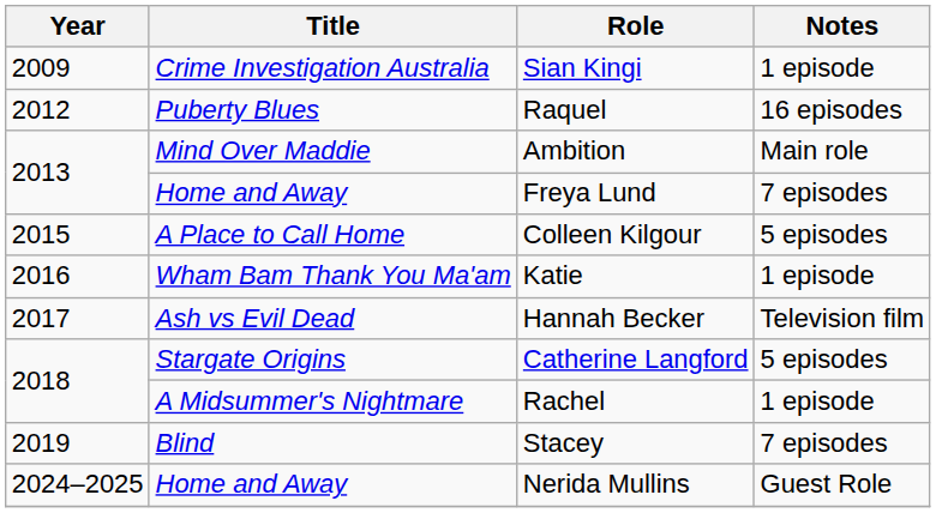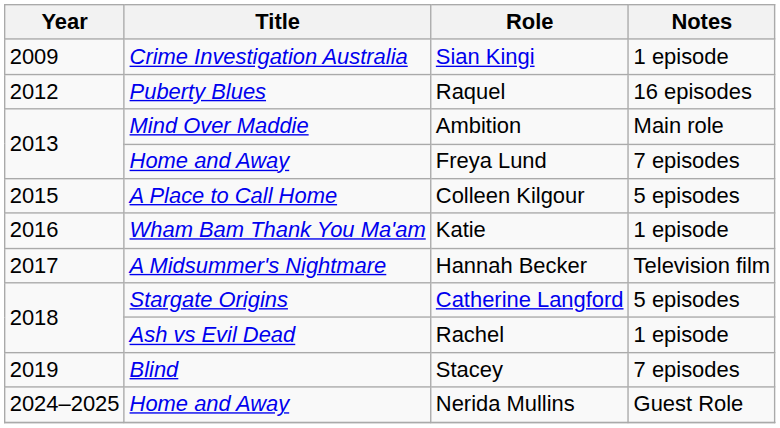Hannah Becker | Title: Ash vs Evil Dead -> A Midsummer's Nightmare
Rachel | Title: A Midsummer's Nightmare -> Ash vs Evil Dead
